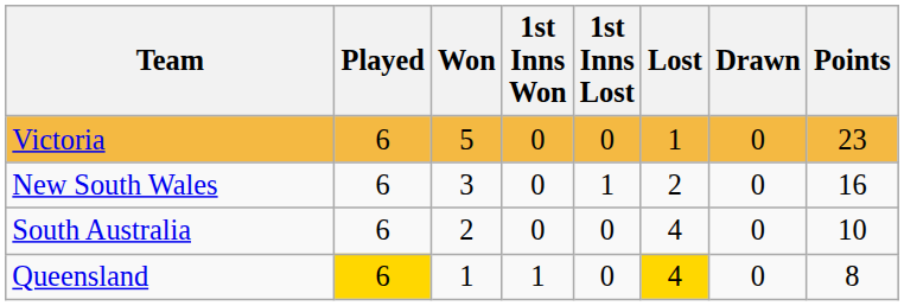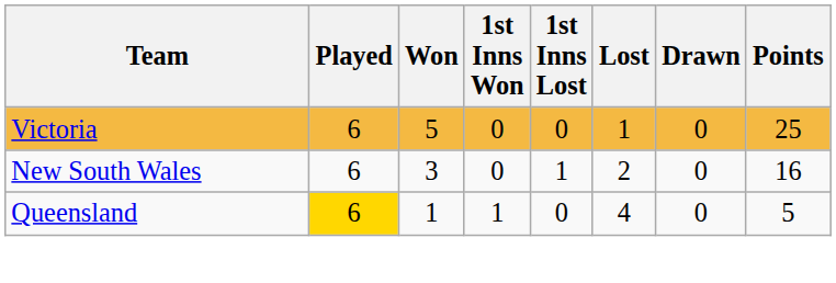Victoria | Points: 23 -> 25
- row: South Australia | 6 | 2 | 0 | 0 | 4 | 0 | 10
Queensland | Lost: gold background -> no background
Queensland | Points: 8 -> 5
